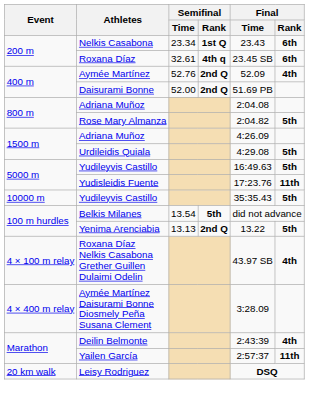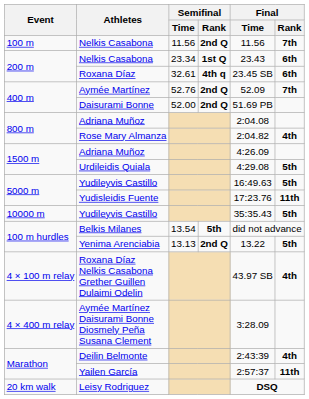+ row: 100 m | Nelkis Casabona | 11.56 | 2nd Q | 11.56 | 7th
Aymée Martínez | Final / Rank: 4th -> 7th
Rose Mary Almanza | Final / Rank: 5th -> 4th
